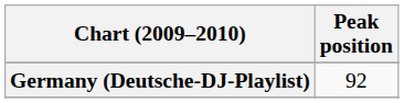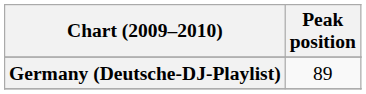Germany (Deutsche-DJ-Playlist) | Peak position: 92 -> 89
